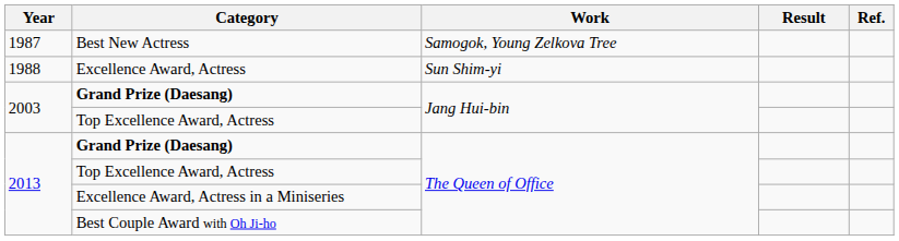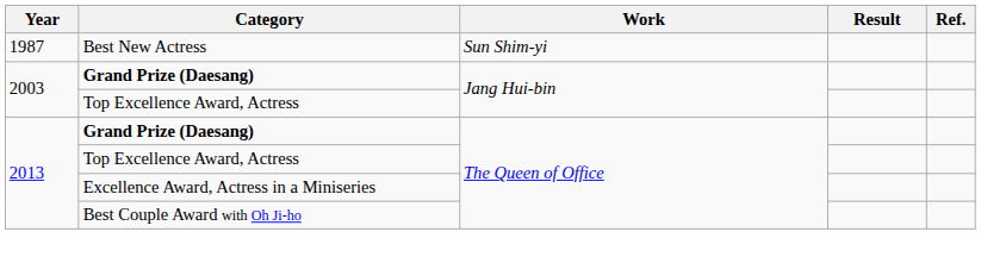Best New Actress | Work: Samogok, Young Zelkova Tree -> Sun Shim-yi
- row: 1988 | Excellence Award, Actress | Sun Shim-yi
